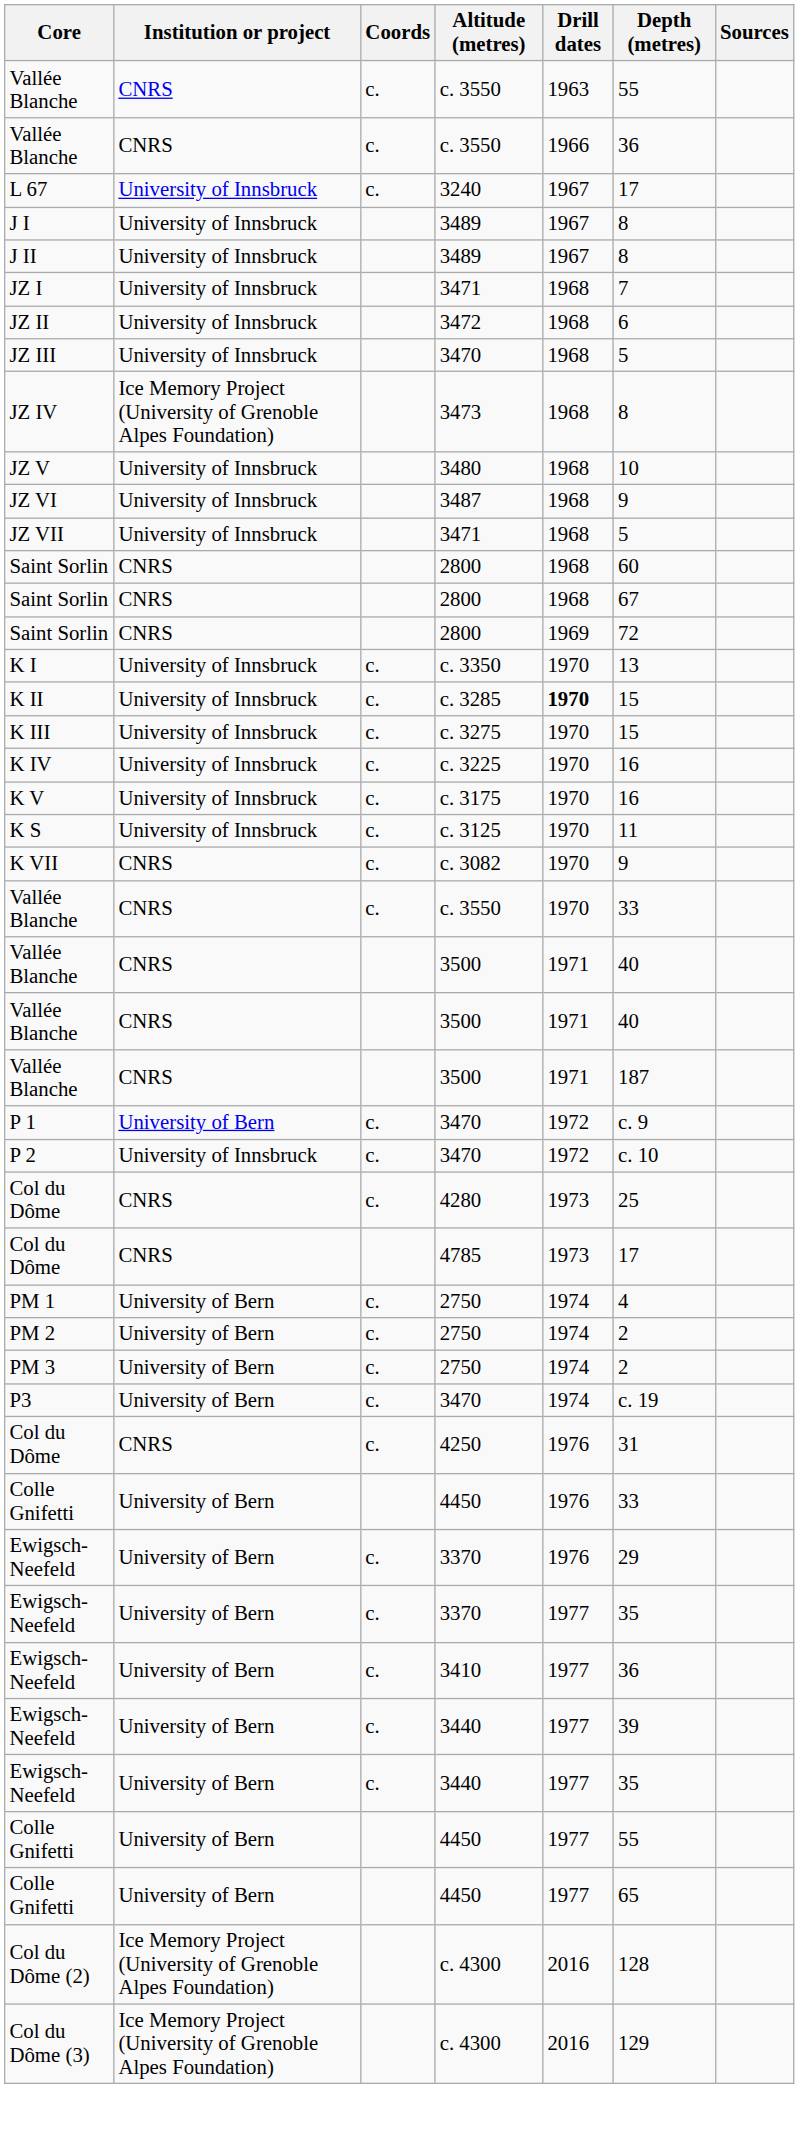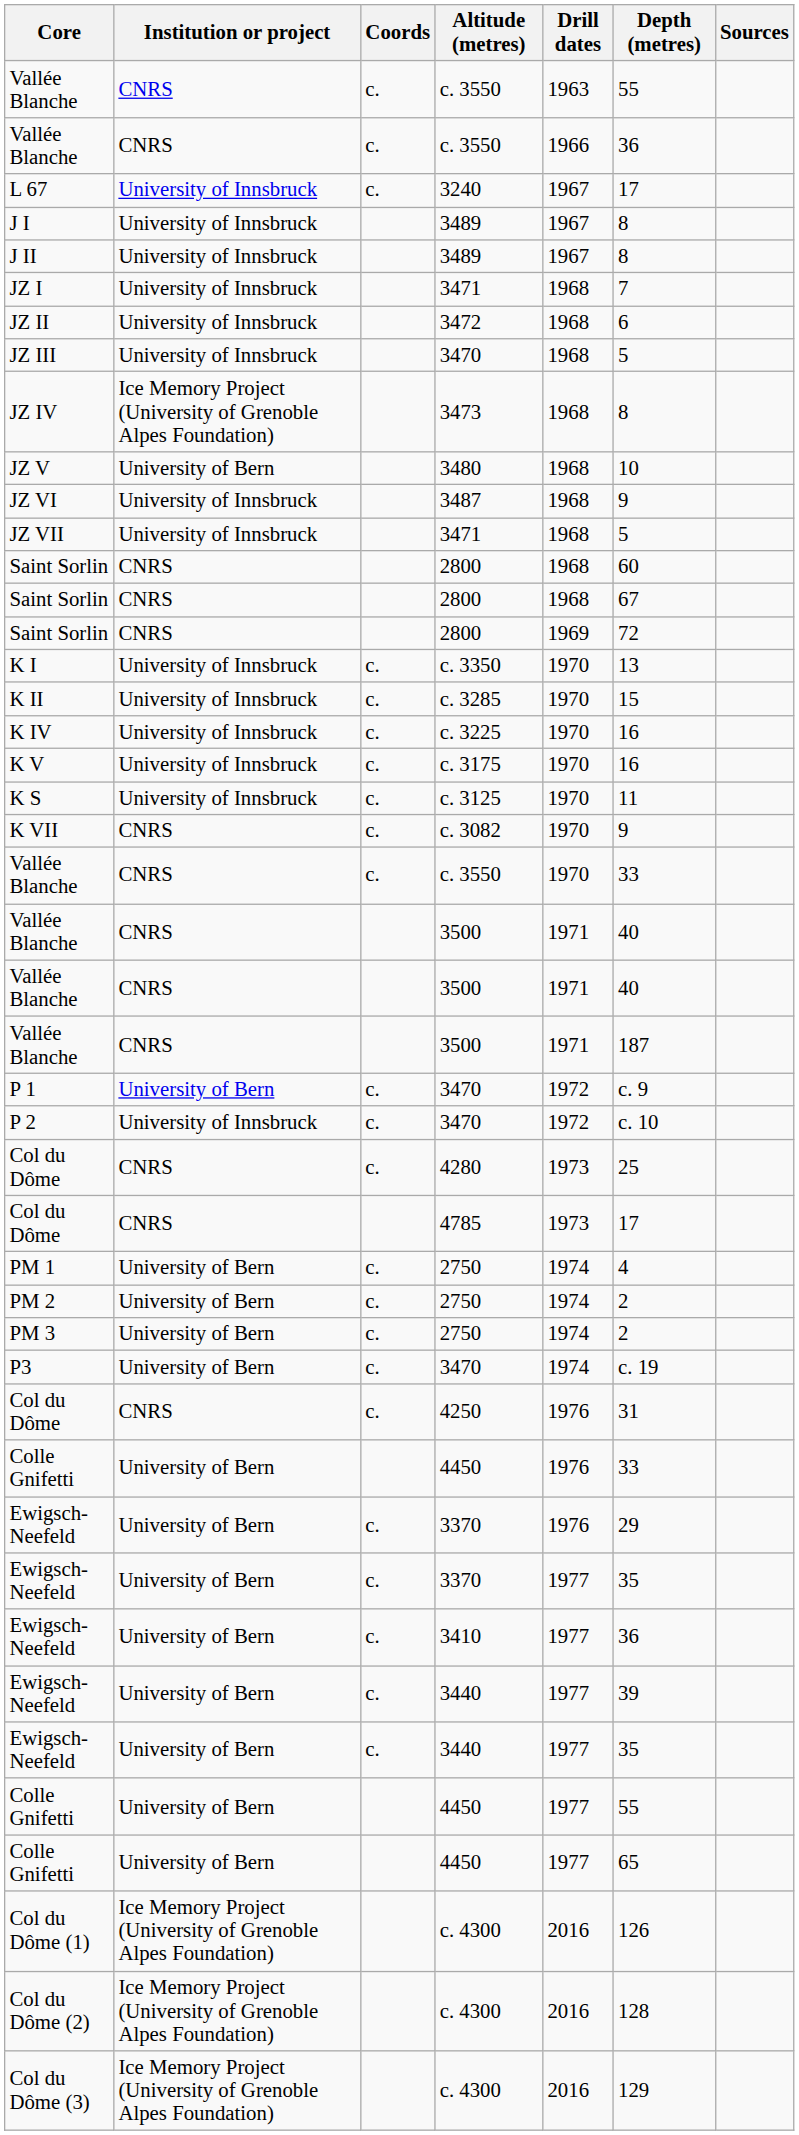JZ V | Institution or project: University of Innsbruck -> University of Bern
K II | Drill dates: bold -> normal
- row: K III | University of Innsbruck | c. | c. 3275 | 1970 | 15
+ row: Col du Dôme (1) | Ice Memory Project (University of Grenoble Alpes Foundation) | c. 4300 | 2016 | 126
